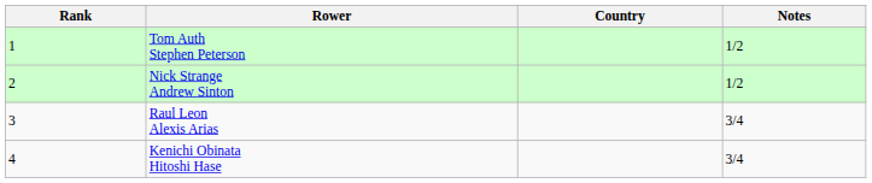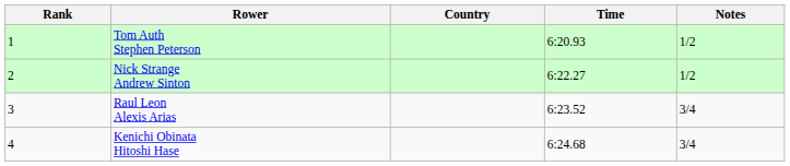+ column: Time | 6:20.93 | 6:22.27 | 6:23.52 | 6:24.68
